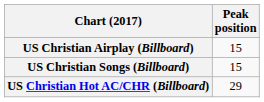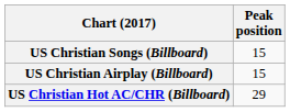rows swapped: US Christian Songs (Billboard) <-> US Christian Airplay (Billboard)
